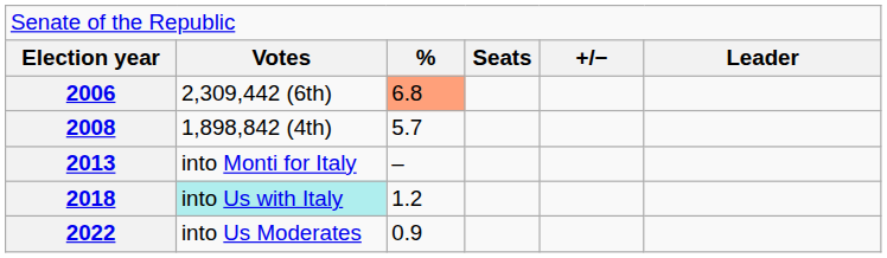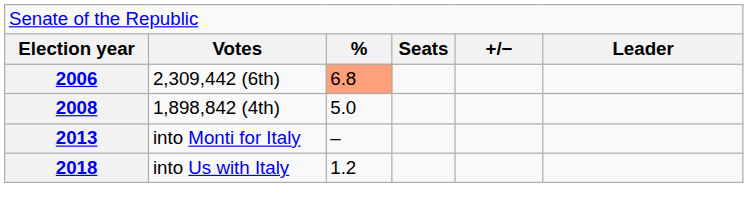2008 | column 3: 5.7 -> 5.0
2018 | column 2: paleturquoise background -> no background
- row: 2022 | into Us Moderates | 0.9
